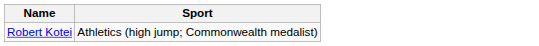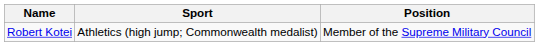+ column: Position | Member of the Supreme Military Council
